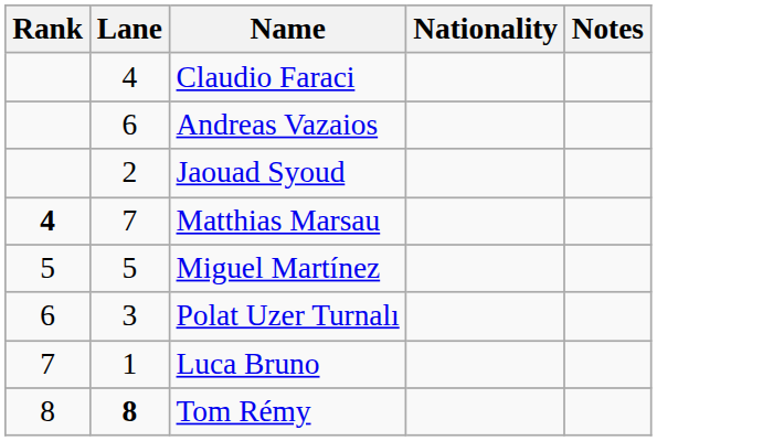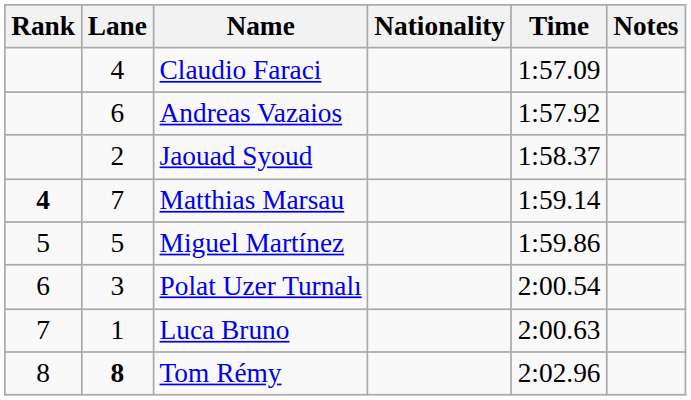+ column: Time | 1:57.09 | 1:57.92 | 1:58.37 | 1:59.14 | 1:59.86 | 2:00.54 | 2:00.63 | 2:02.96
